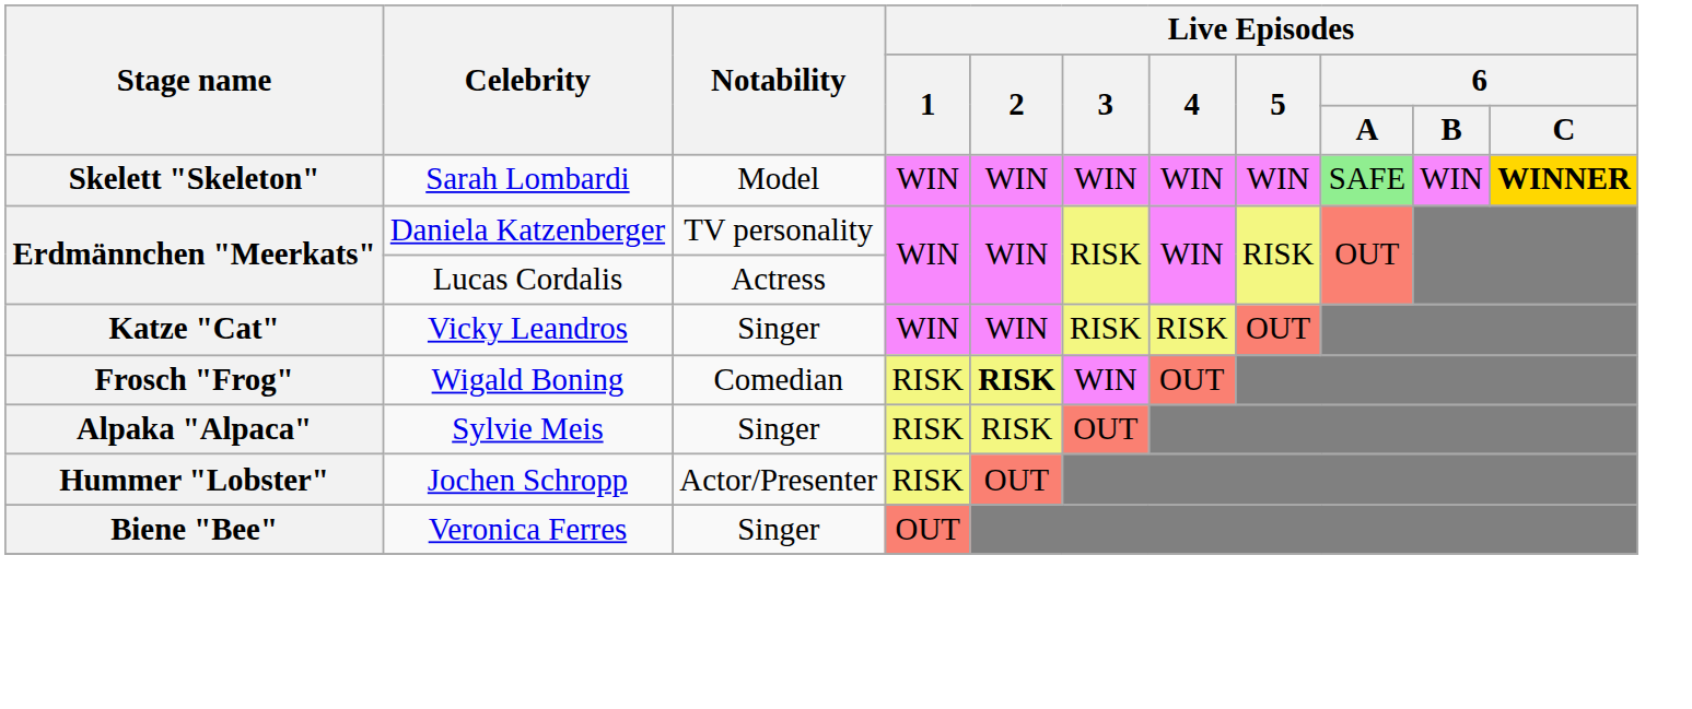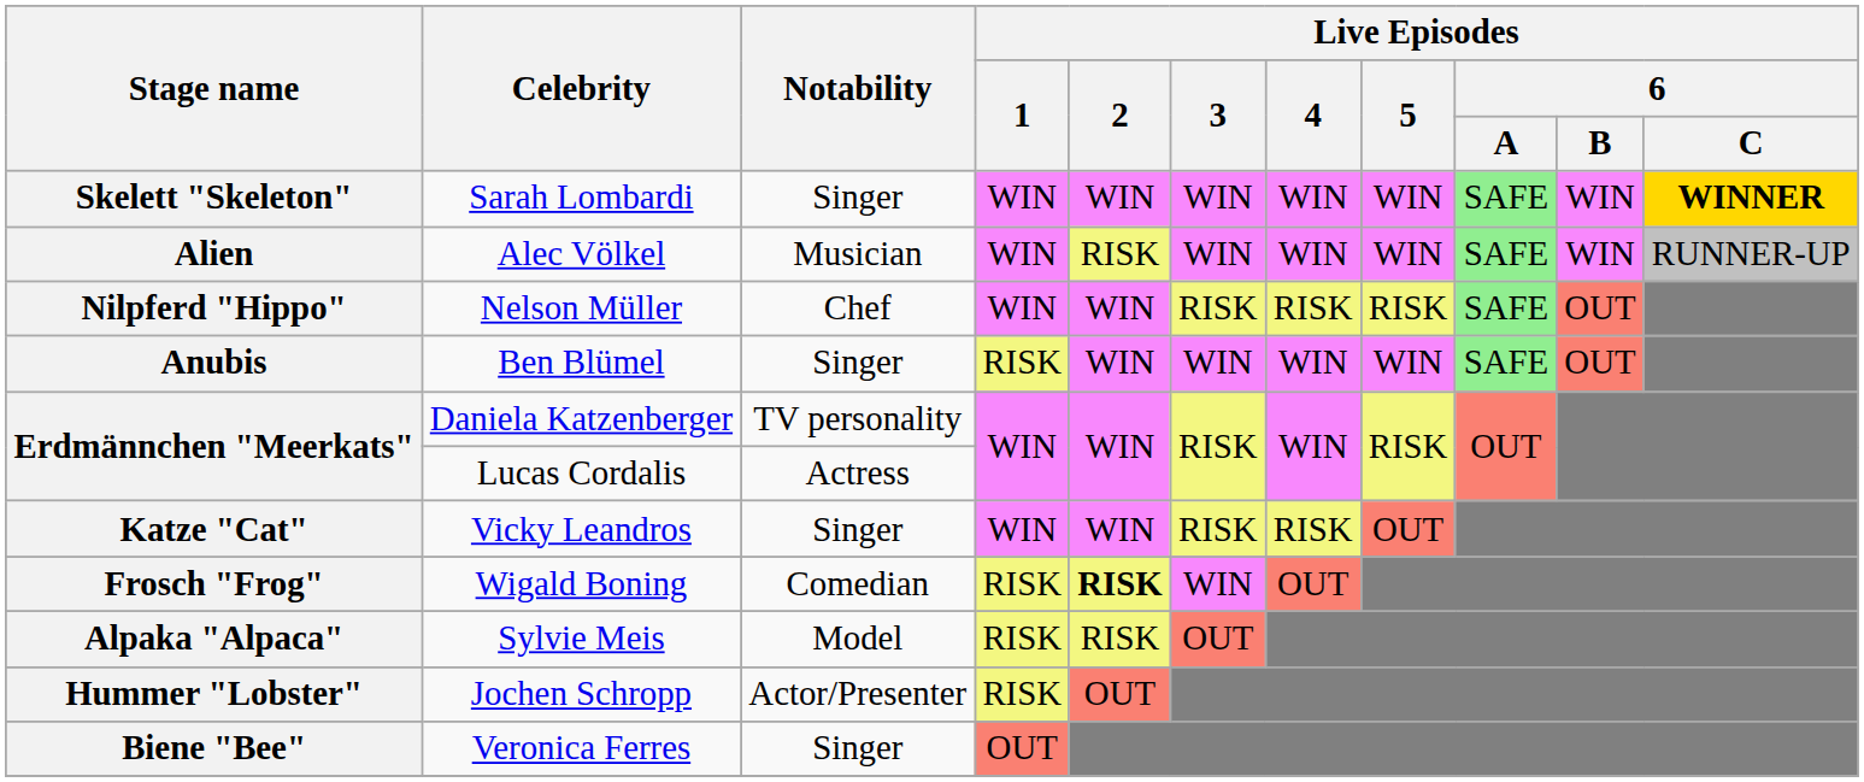Skelett "Skeleton" | Notability: Model -> Singer
+ row: Alien | Alec Völkel | Musician | WIN | RISK | WIN | WIN | WIN | SAFE | WIN | RUNNER-UP
+ row: Nilpferd "Hippo" | Nelson Müller | Chef | WIN | WIN | RISK | RISK | RISK | SAFE | OUT
+ row: Anubis | Ben Blümel | Singer | RISK | WIN | WIN | WIN | WIN | SAFE | OUT
Alpaka "Alpaca" | Notability: Singer -> Model
